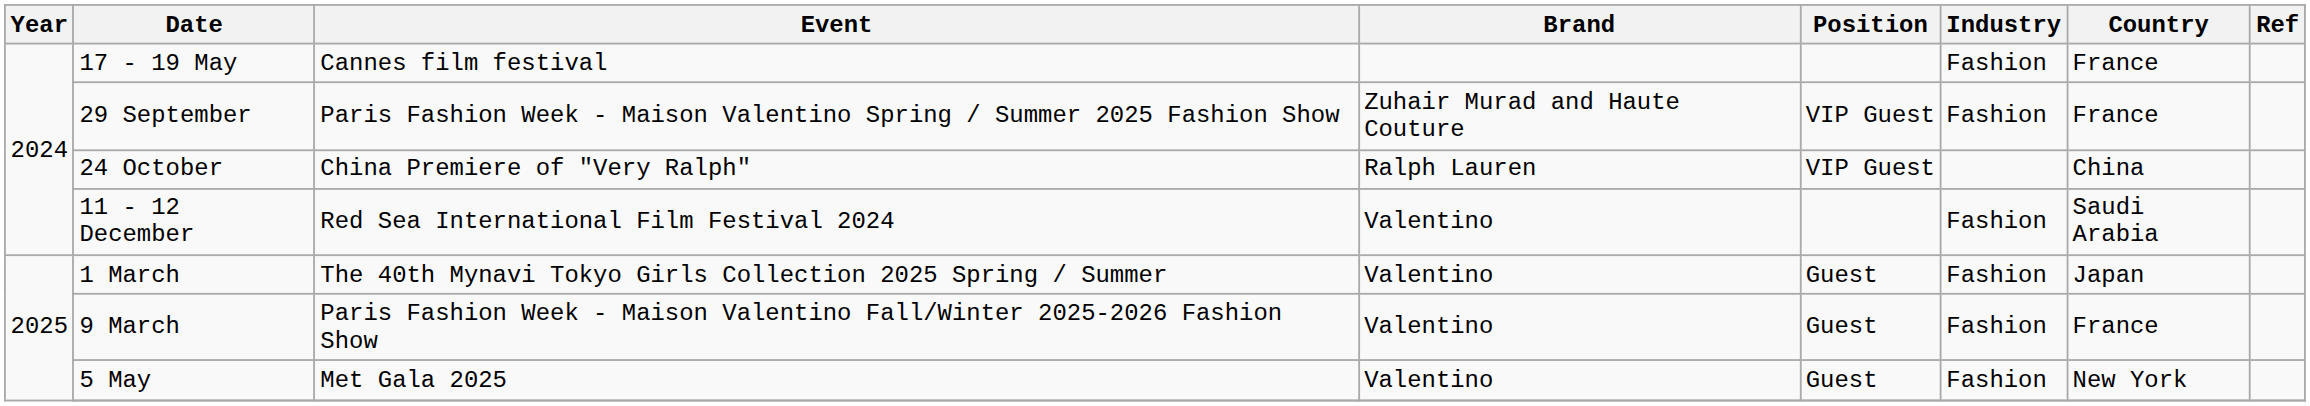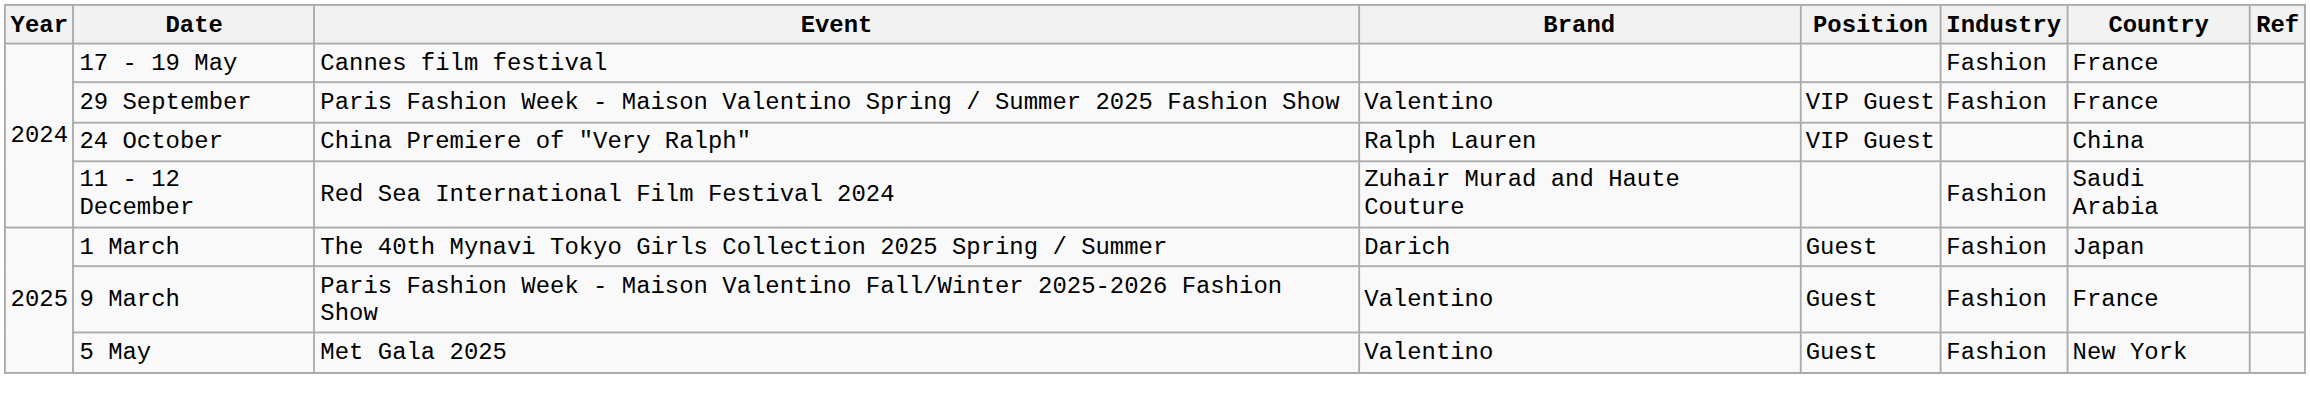29 September | Brand: Zuhair Murad and Haute Couture -> Valentino
11 - 12 December | Brand: Valentino -> Zuhair Murad and Haute Couture
1 March | Brand: Valentino -> Darich
